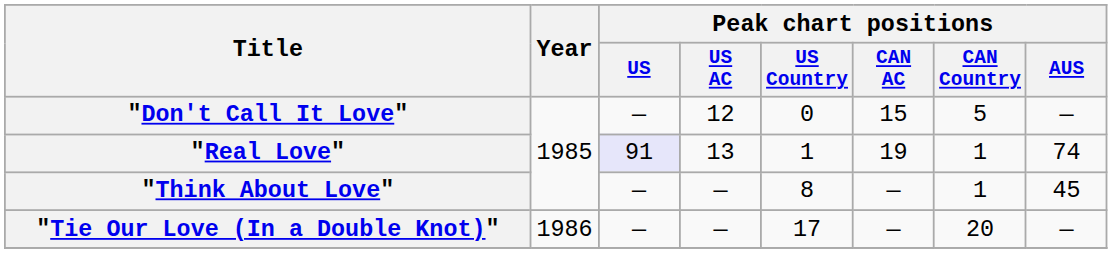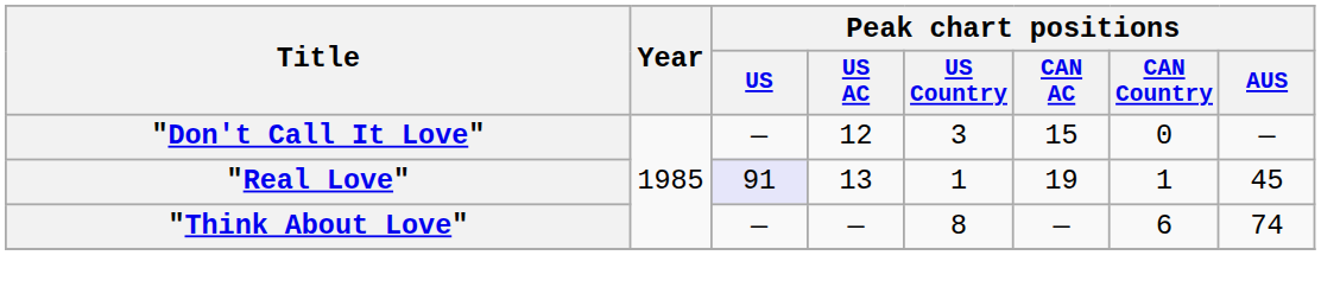"Don't Call It Love" | Peak chart positions / US Country: 0 -> 3
"Don't Call It Love" | Peak chart positions / CAN Country: 5 -> 0
"Real Love" | Peak chart positions / AUS: 74 -> 45
"Think About Love" | Peak chart positions / CAN Country: 1 -> 6
"Think About Love" | Peak chart positions / AUS: 45 -> 74
- row: "Tie Our Love (In a Double Knot)" | 1986 | — | — | 17 | — | 20 | —
